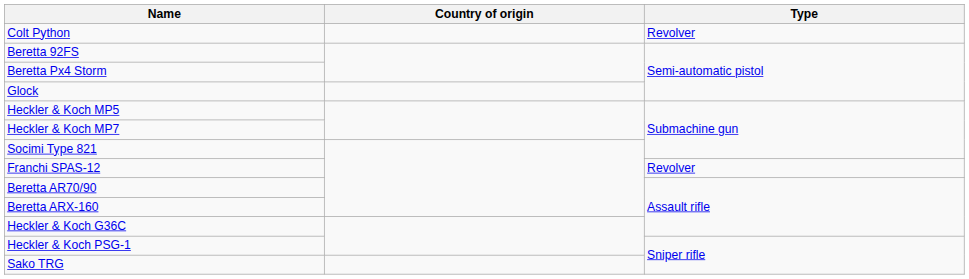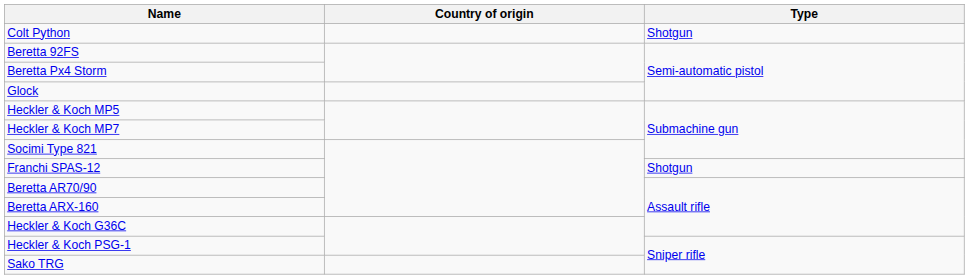Colt Python | Type: Revolver -> Shotgun
Franchi SPAS-12 | Type: Revolver -> Shotgun
